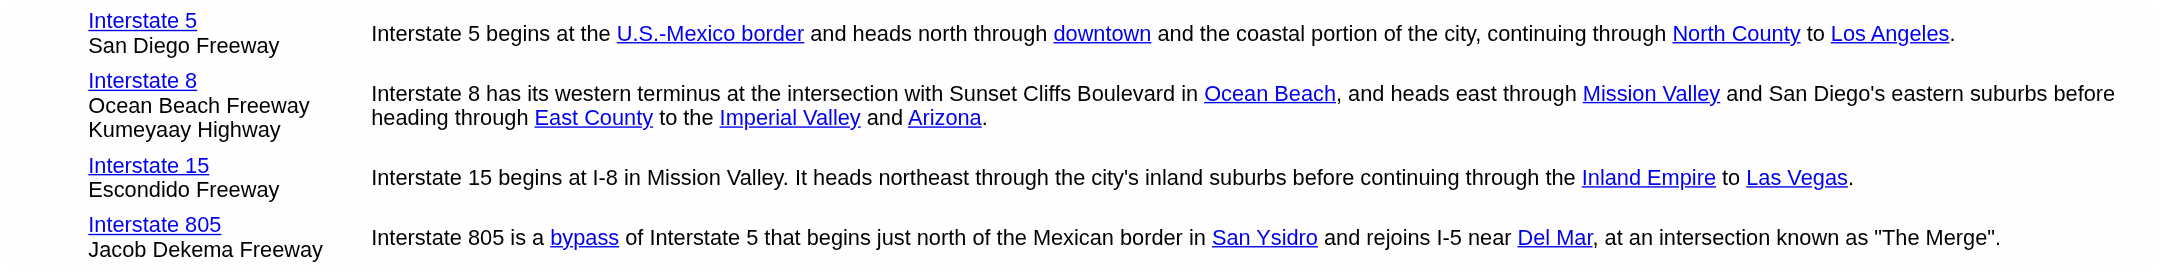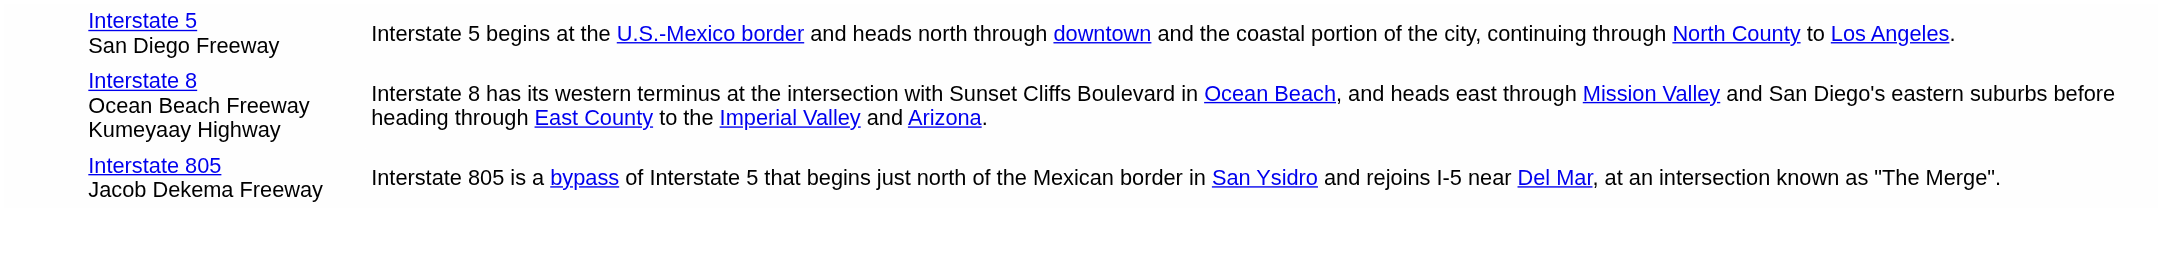- row: Interstate 15 Escondido Freeway | Interstate 15 begins at I-8 in Mission Valley. It heads northeast through the city's inland suburbs before continuing through the Inland Empire to Las Vegas.
